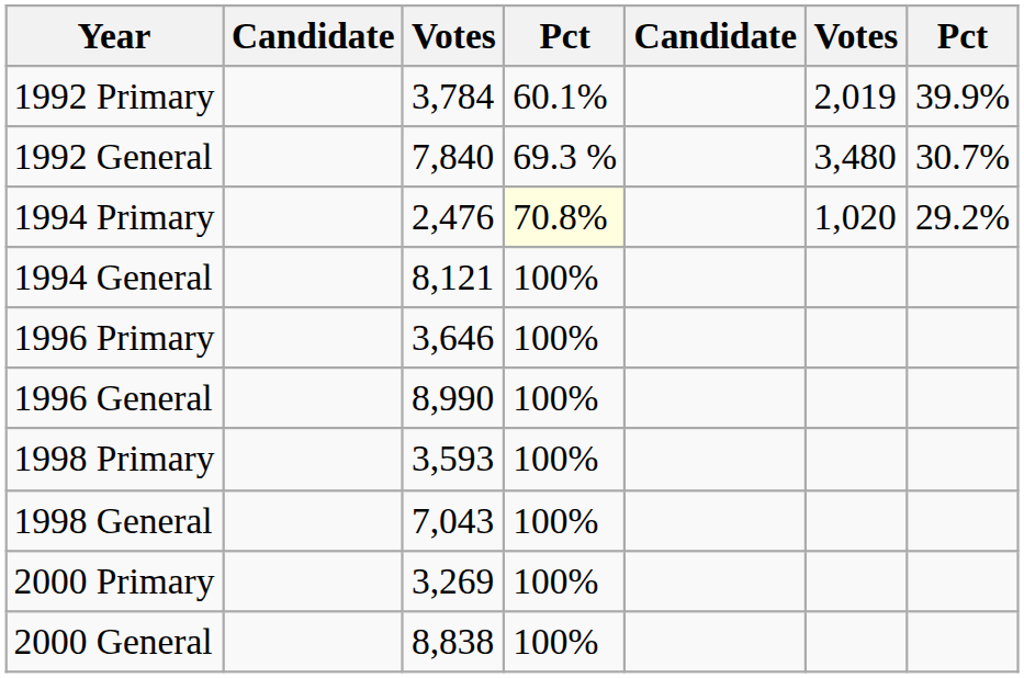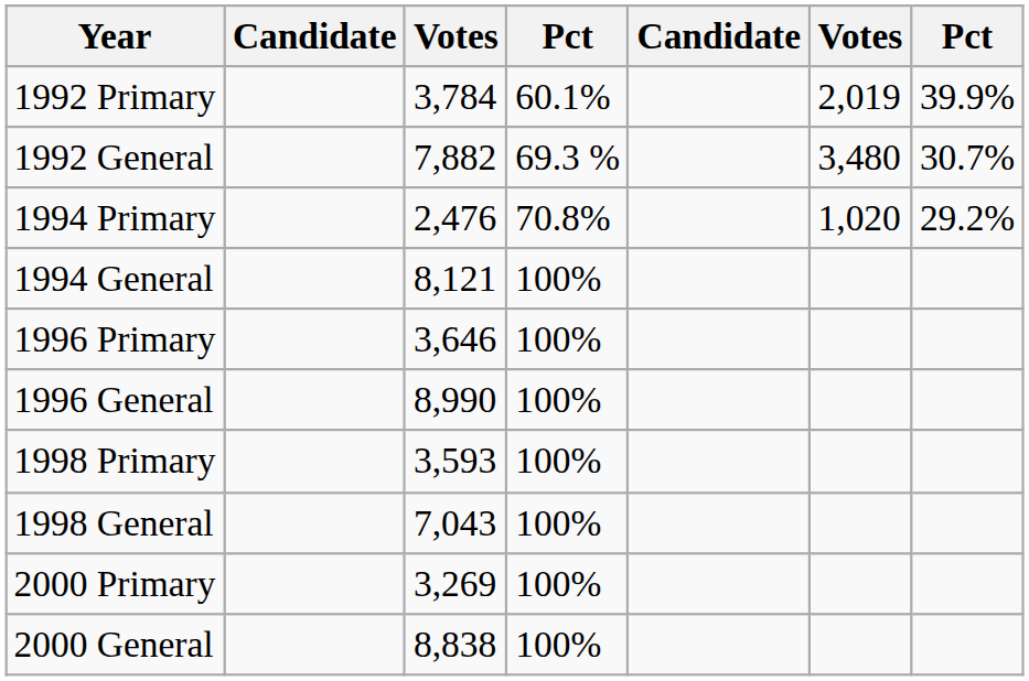1992 General | column 3: 7,840 -> 7,882
1994 Primary | column 4: lightyellow background -> no background
